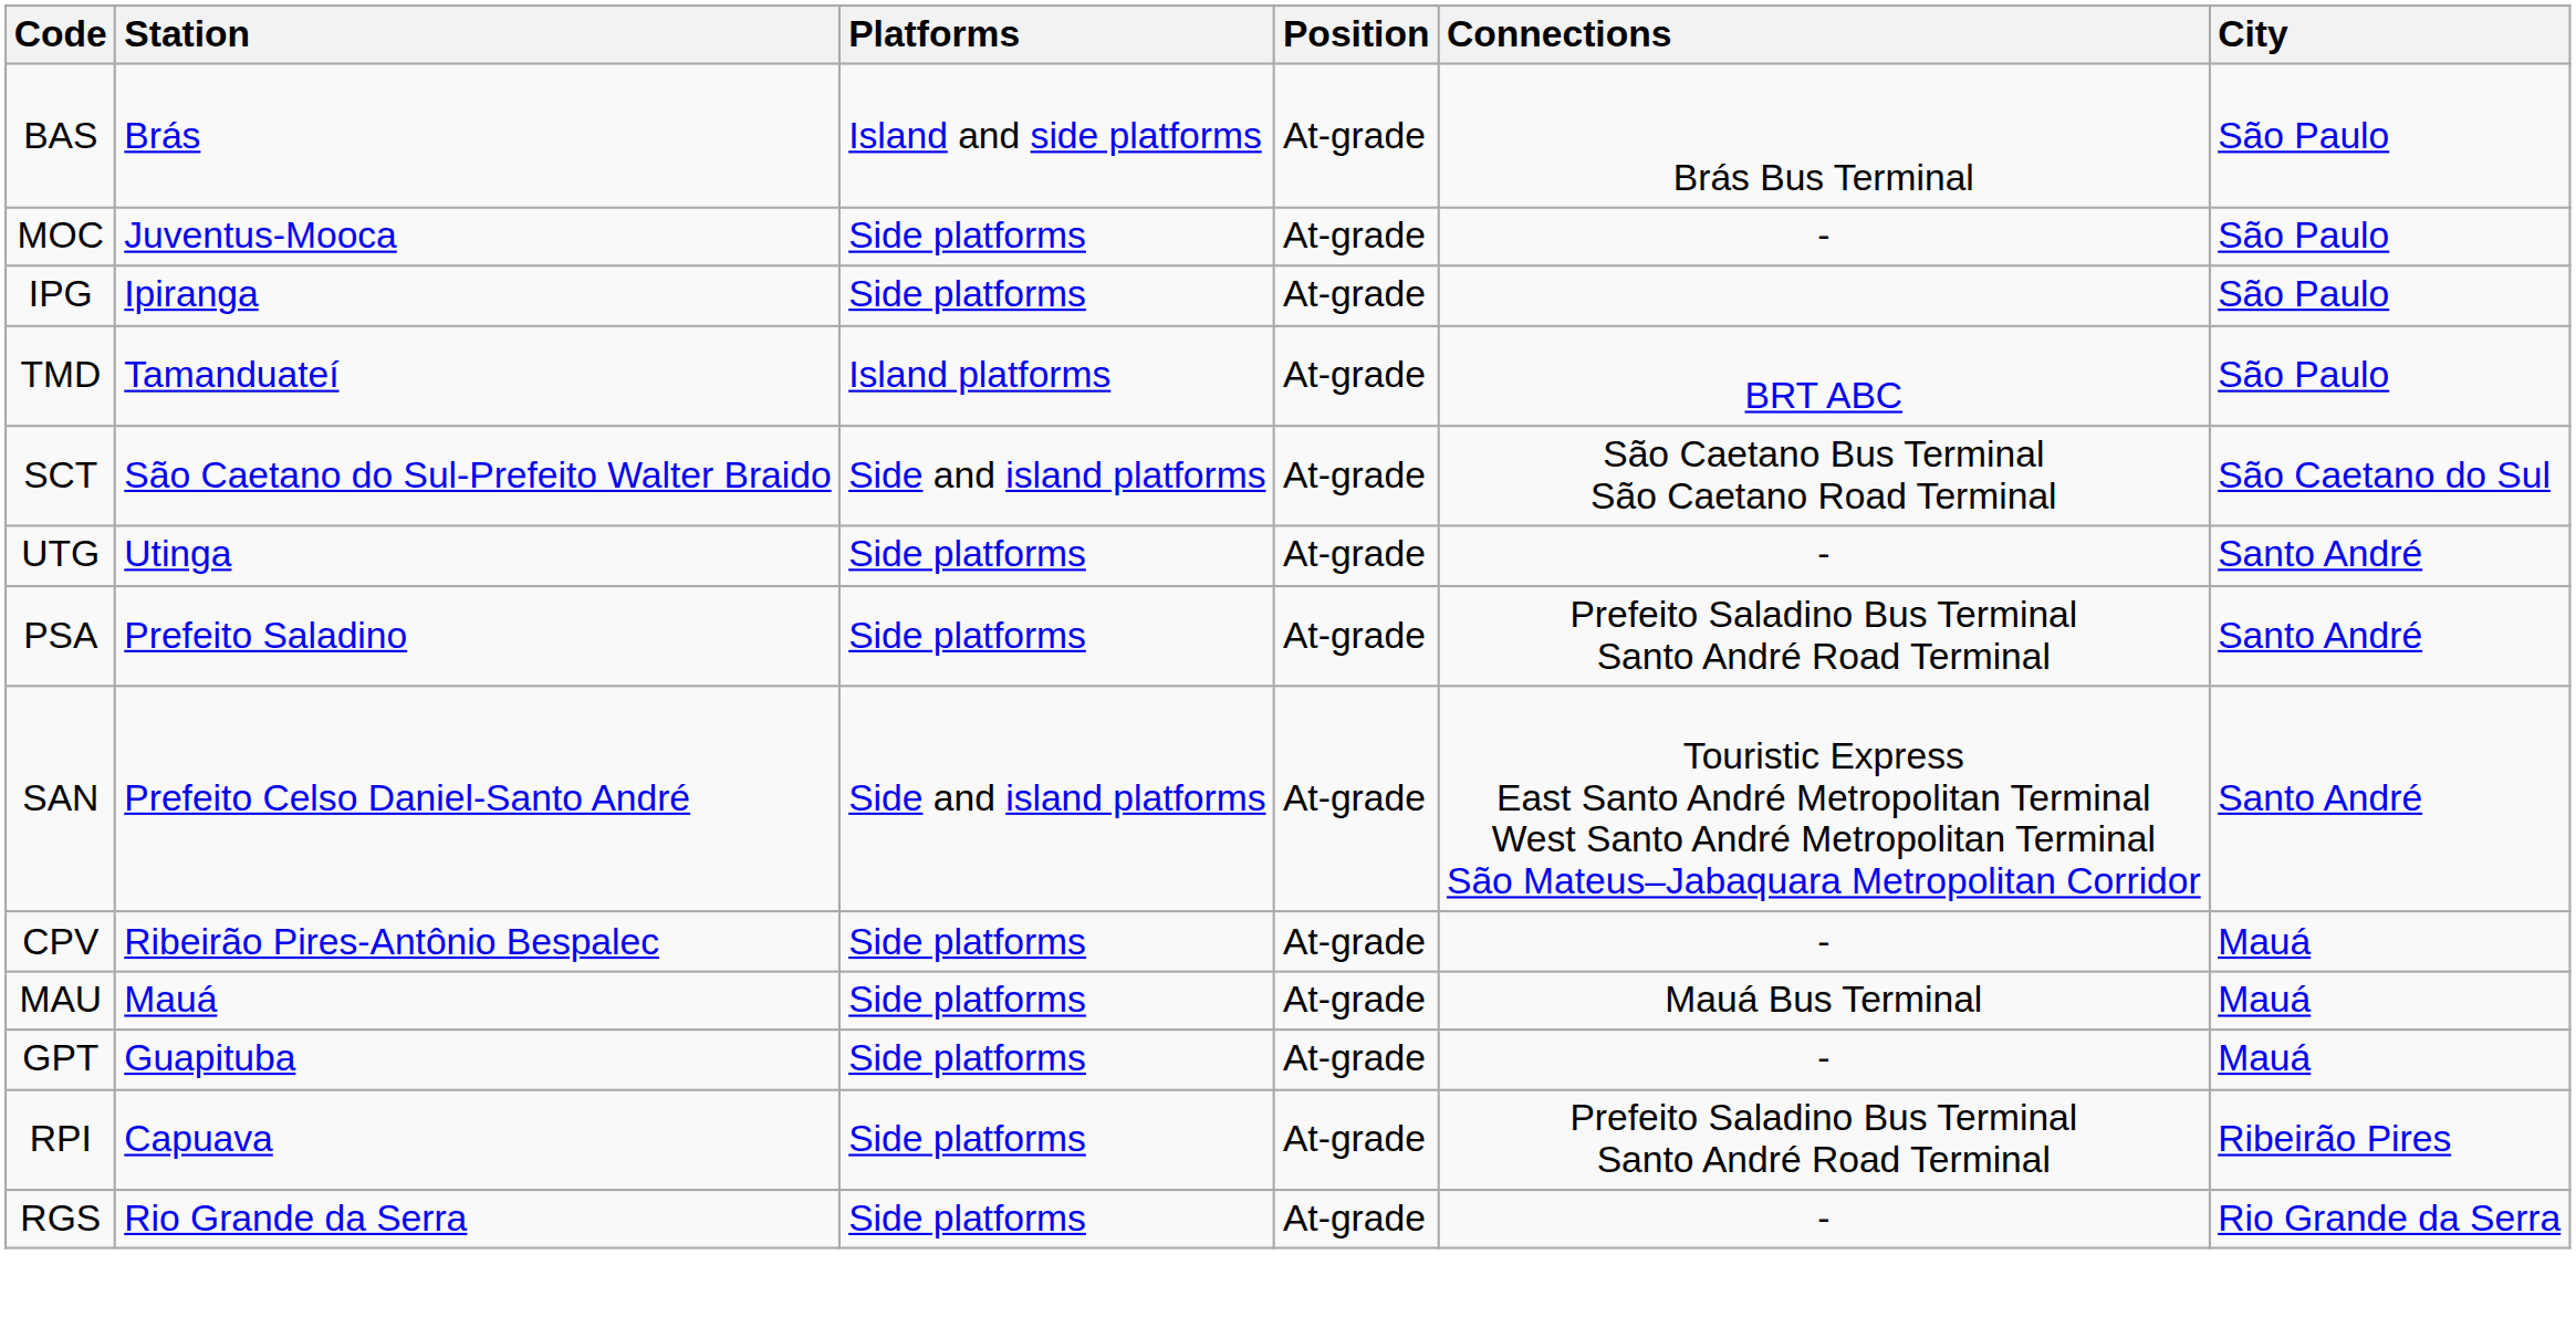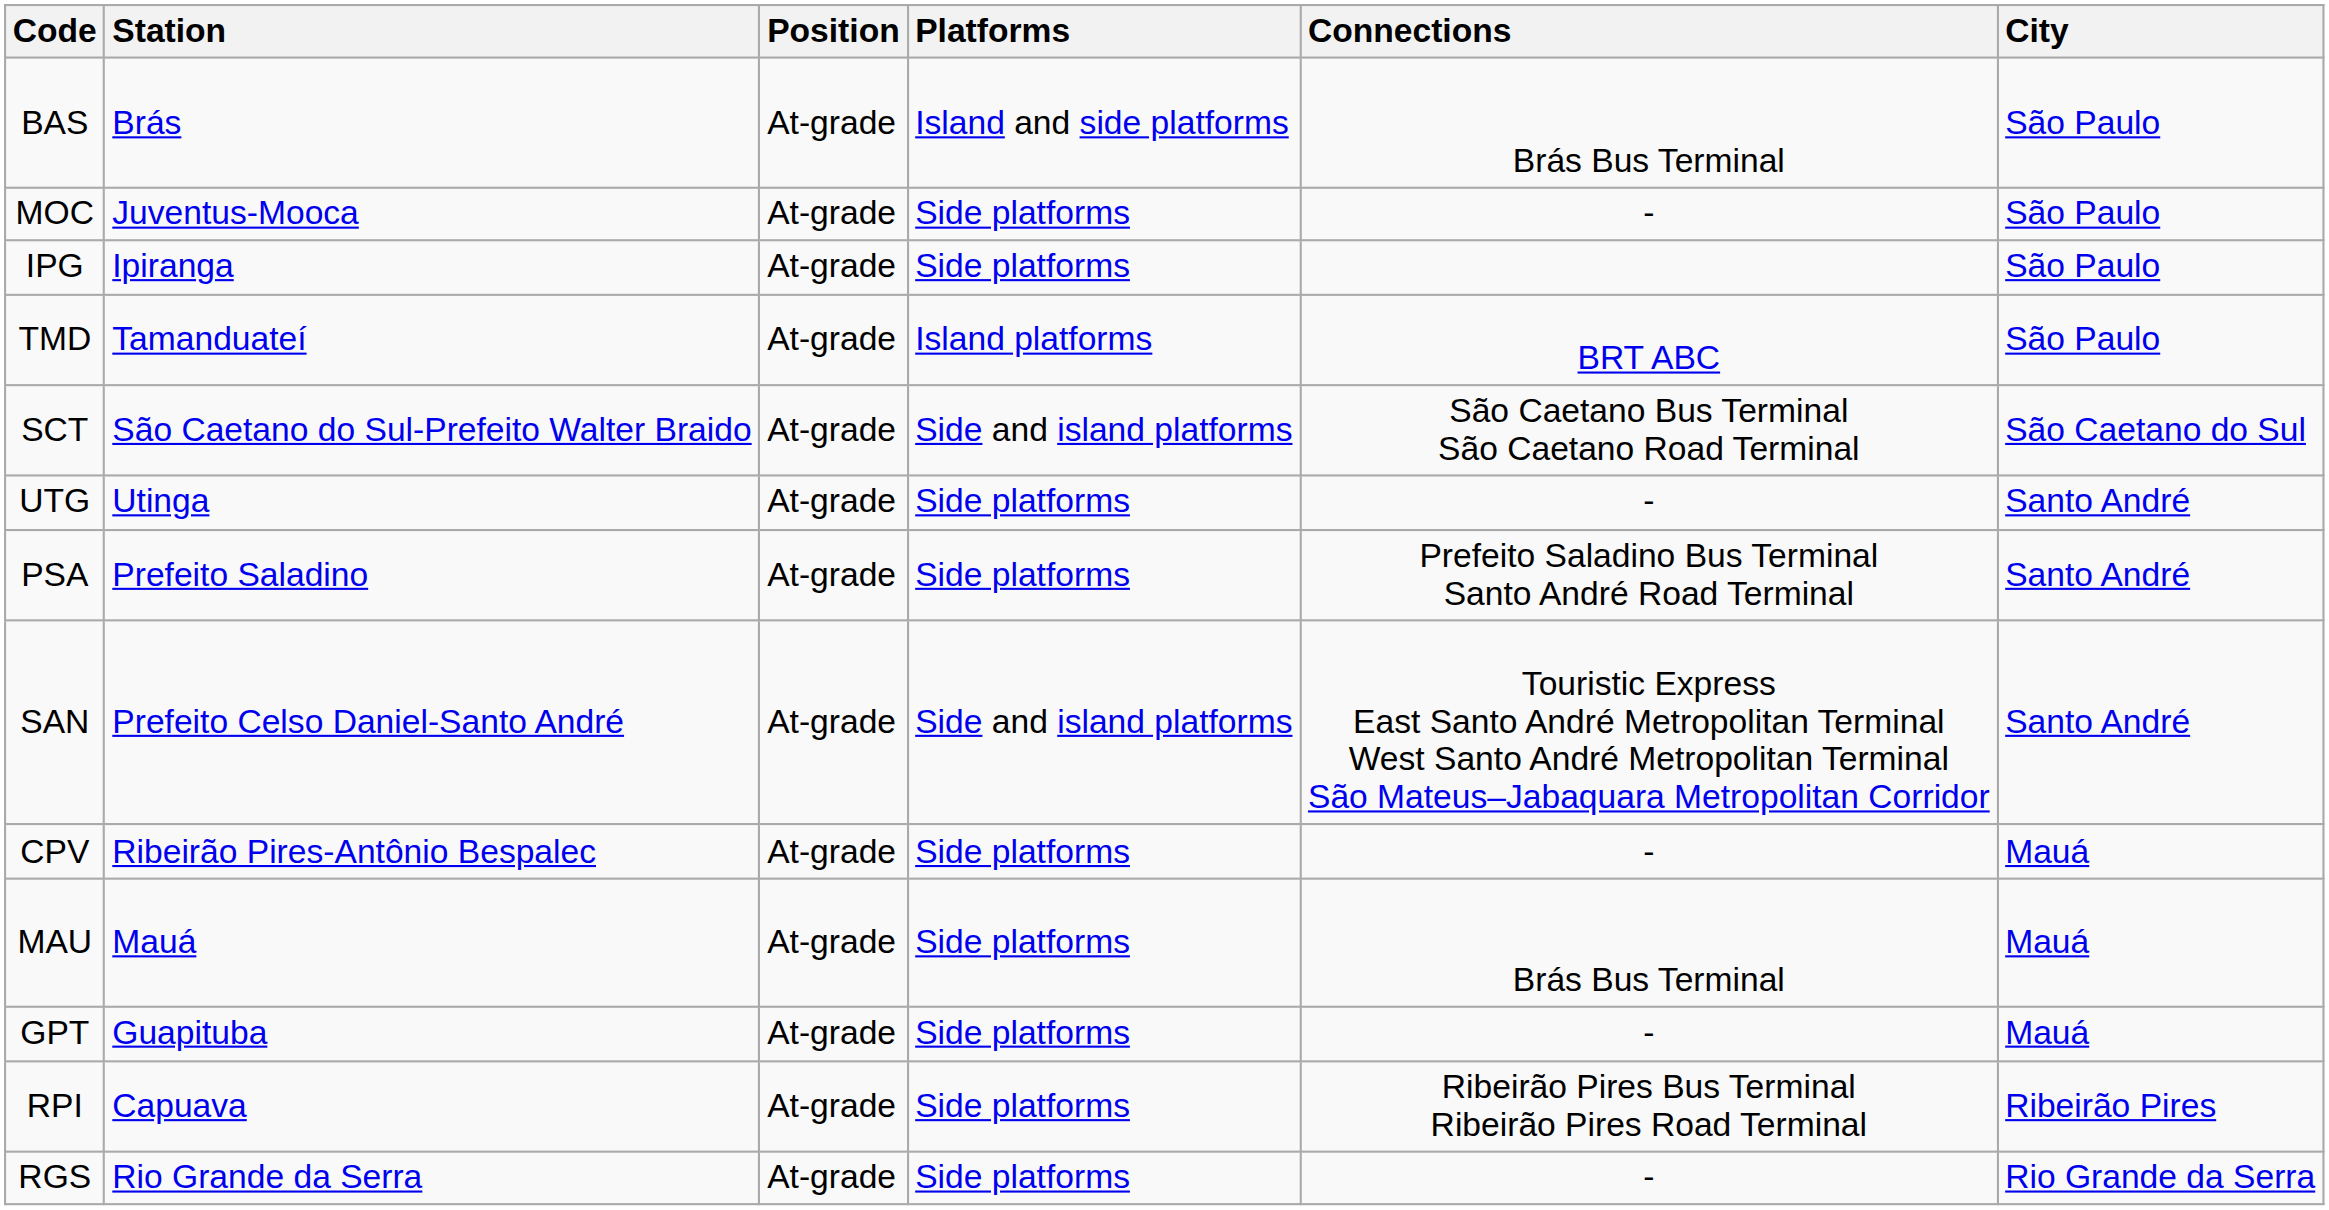columns swapped: Platforms <-> Position
MAU | Connections: Mauá Bus Terminal -> Brás Bus Terminal
RPI | Connections: Prefeito Saladino Bus Terminal Santo André Road Terminal -> Ribeirão Pires Bus Terminal Ribeirão Pires Road Terminal
